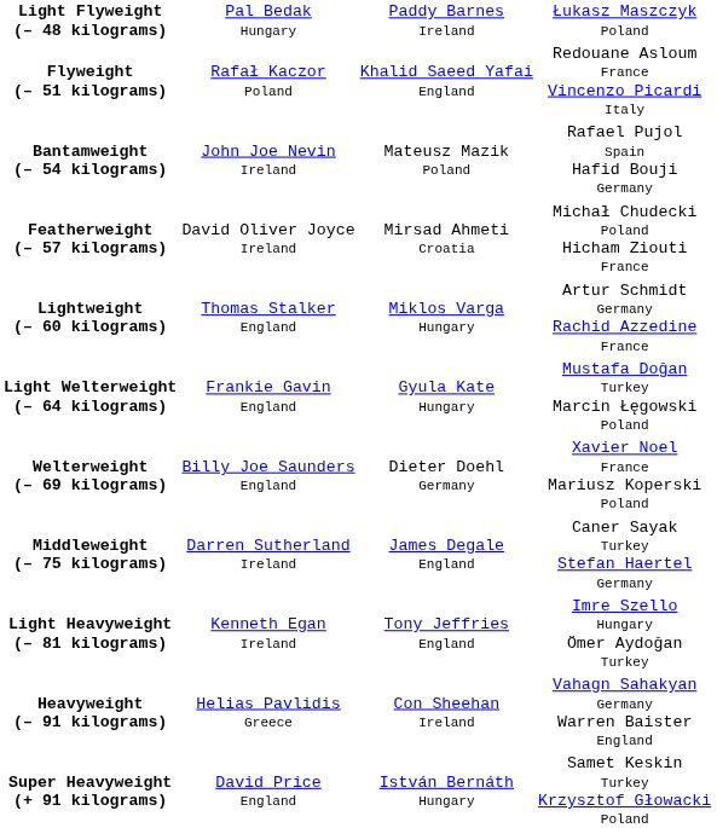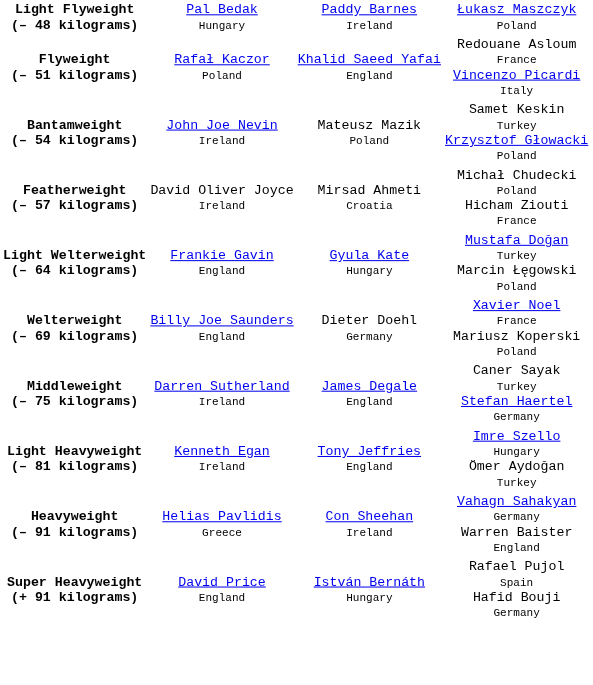Bantamweight (– 54 kilograms) | column 4: Rafael Pujol Spain Hafid Bouji Germany -> Samet Keskin Turkey Krzysztof Głowacki Poland
- row: Lightweight (– 60 kilograms) | Thomas Stalker England | Miklos Varga Hungary | Artur Schmidt Germany Rachid Azzedine France
Super Heavyweight (+ 91 kilograms) | column 4: Samet Keskin Turkey Krzysztof Głowacki Poland -> Rafael Pujol Spain Hafid Bouji Germany
